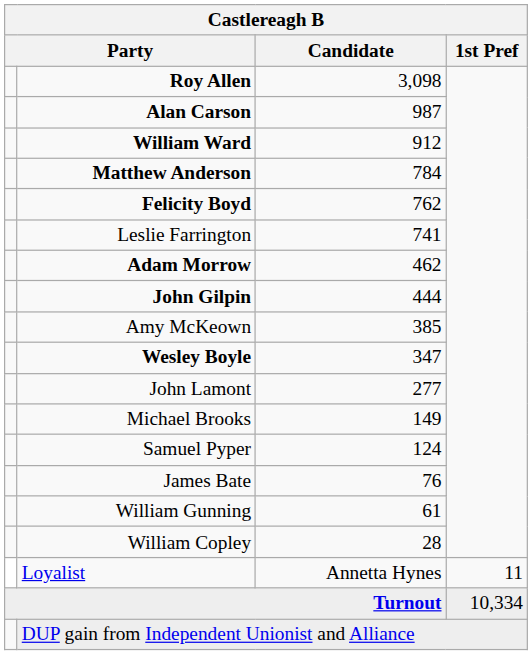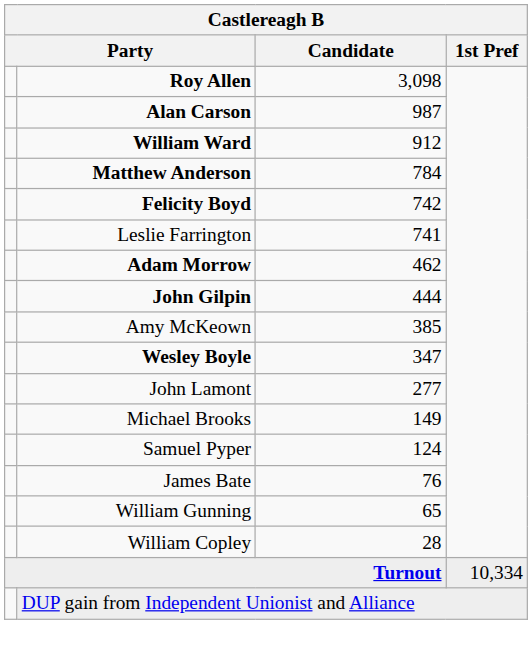Felicity Boyd | Candidate: 762 -> 742
William Gunning | Candidate: 61 -> 65
- row: Loyalist | Annetta Hynes | 11
